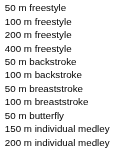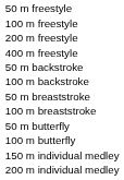+ row: 100 m butterfly
